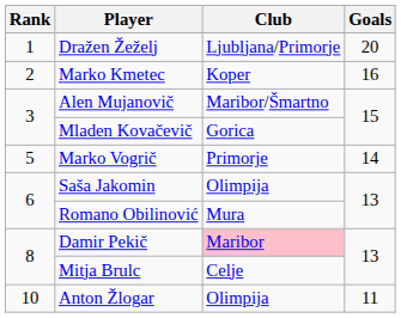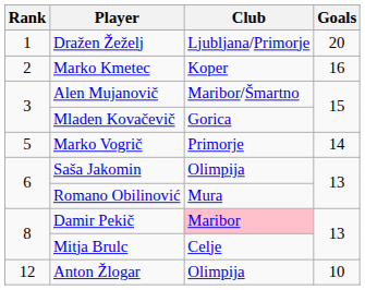Anton Žlogar | Rank: 10 -> 12
Anton Žlogar | Goals: 11 -> 10
